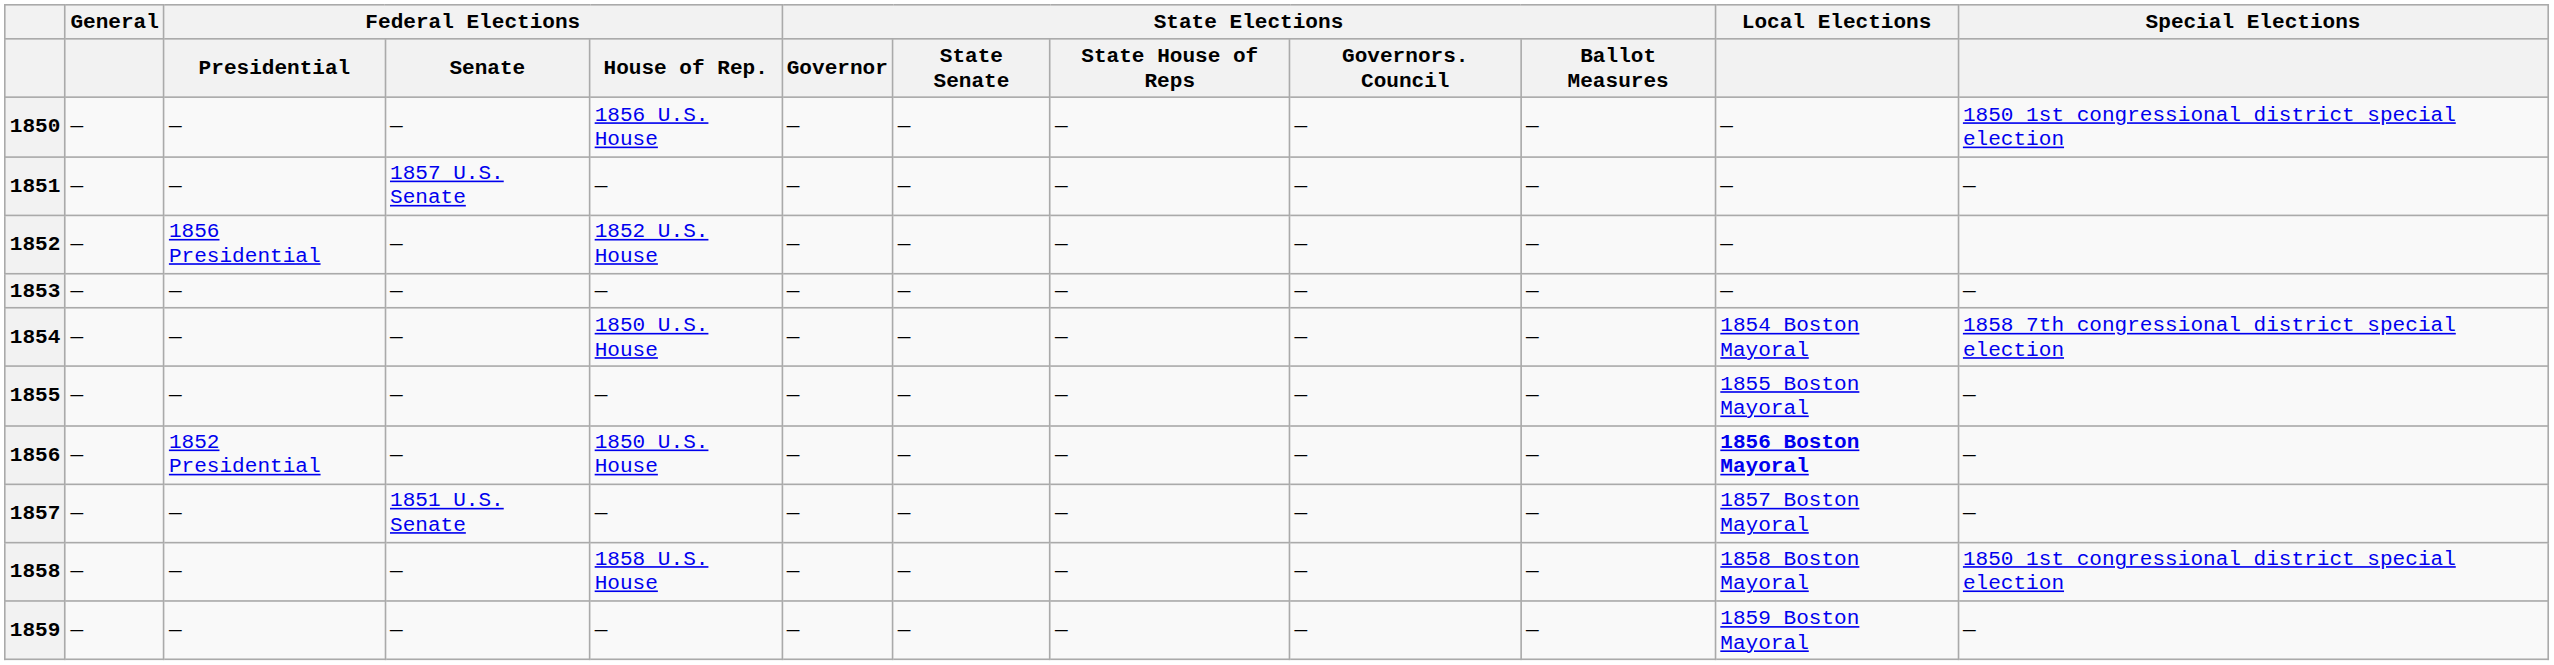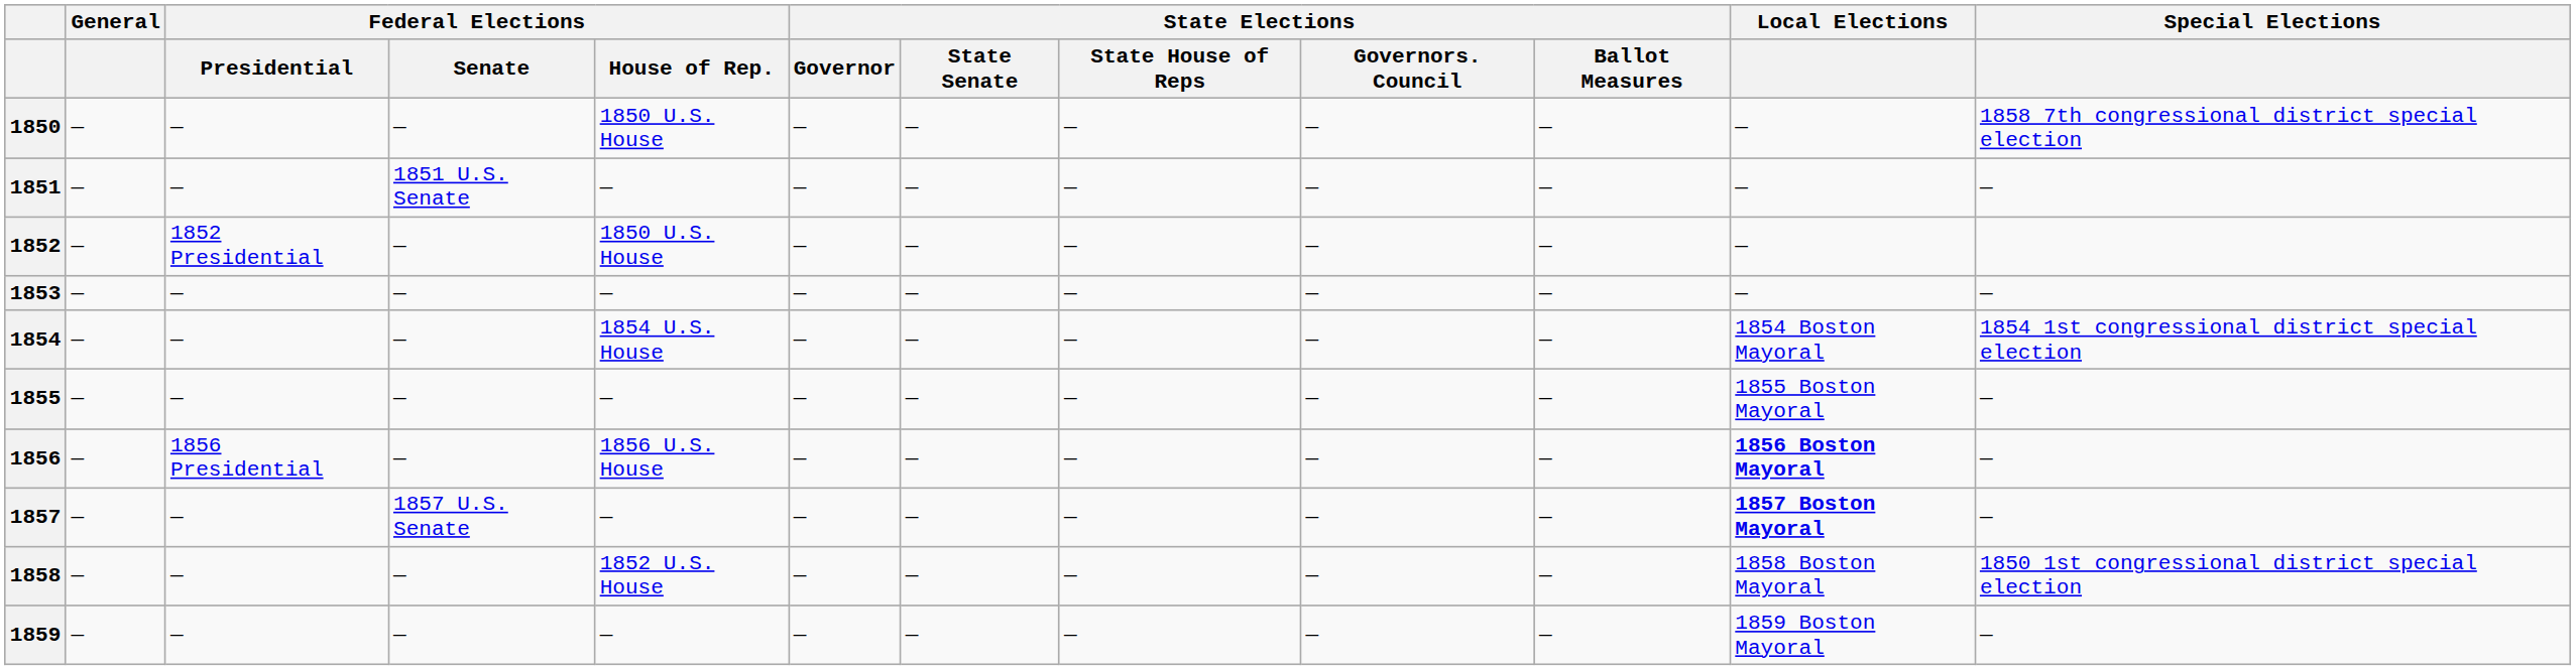1850 | Federal Elections / House of Rep.: 1856 U.S. House -> 1850 U.S. House
1850 | Special Elections: 1850 1st congressional district special election -> 1858 7th congressional district special election
1851 | Federal Elections / Senate: 1857 U.S. Senate -> 1851 U.S. Senate
1852 | Federal Elections / Presidential: 1856 Presidential -> 1852 Presidential
1852 | Federal Elections / House of Rep.: 1852 U.S. House -> 1850 U.S. House
1854 | Federal Elections / House of Rep.: 1850 U.S. House -> 1854 U.S. House
1854 | Special Elections: 1858 7th congressional district special election -> 1854 1st congressional district special election
1856 | Federal Elections / Presidential: 1852 Presidential -> 1856 Presidential
1856 | Federal Elections / House of Rep.: 1850 U.S. House -> 1856 U.S. House
1857 | Federal Elections / Senate: 1851 U.S. Senate -> 1857 U.S. Senate
1857 | Local Elections: normal -> bold
1858 | Federal Elections / House of Rep.: 1858 U.S. House -> 1852 U.S. House
